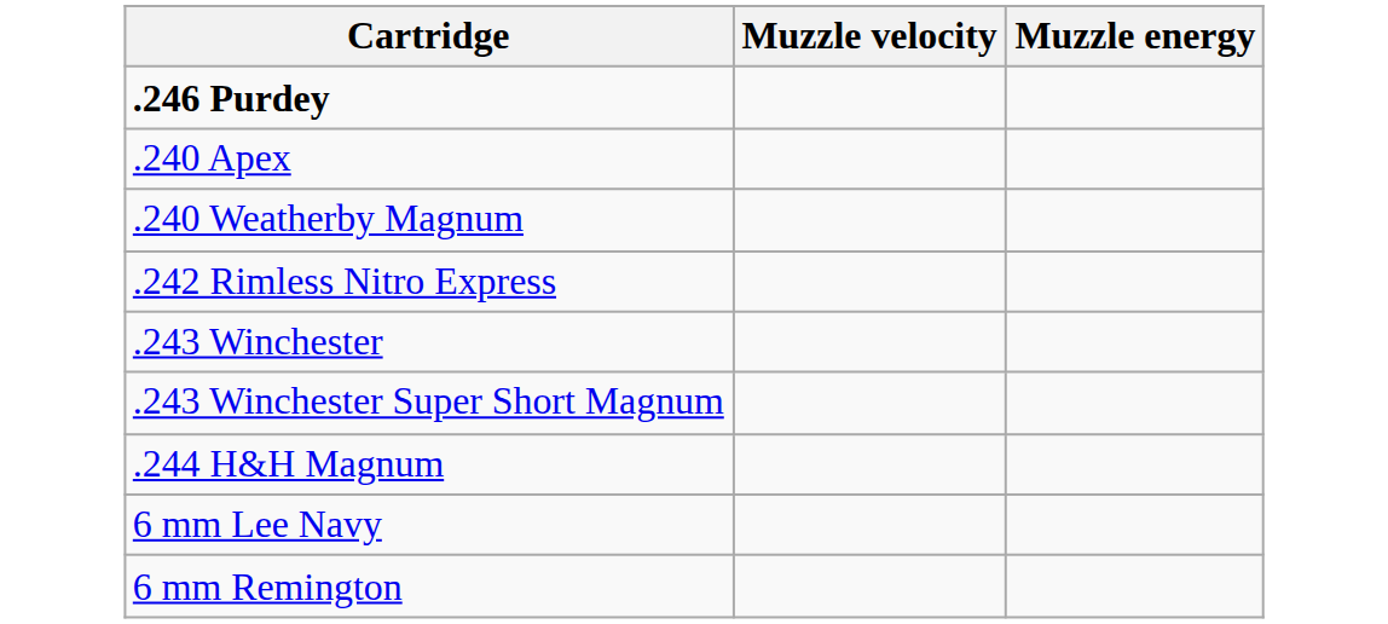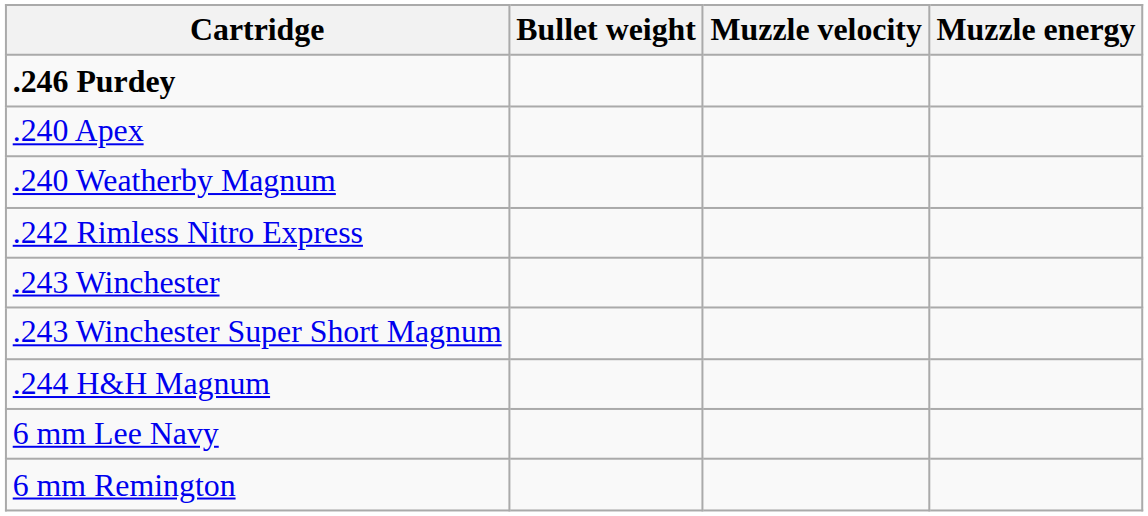+ column: Bullet weight
